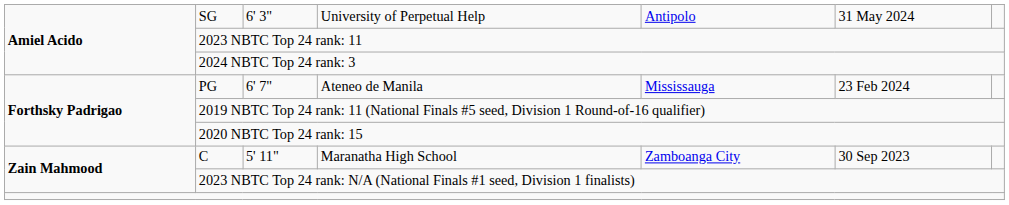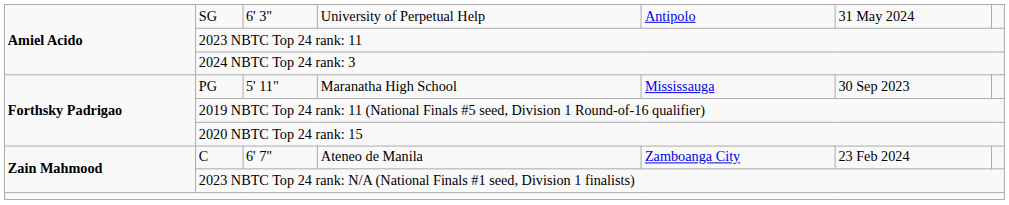PG | column 3: 6' 7" -> 5' 11"
PG | column 4: Ateneo de Manila -> Maranatha High School
PG | column 6: 23 Feb 2024 -> 30 Sep 2023
C | column 3: 5' 11" -> 6' 7"
C | column 4: Maranatha High School -> Ateneo de Manila
C | column 6: 30 Sep 2023 -> 23 Feb 2024
